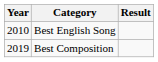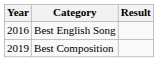Best English Song | Year: 2010 -> 2016
